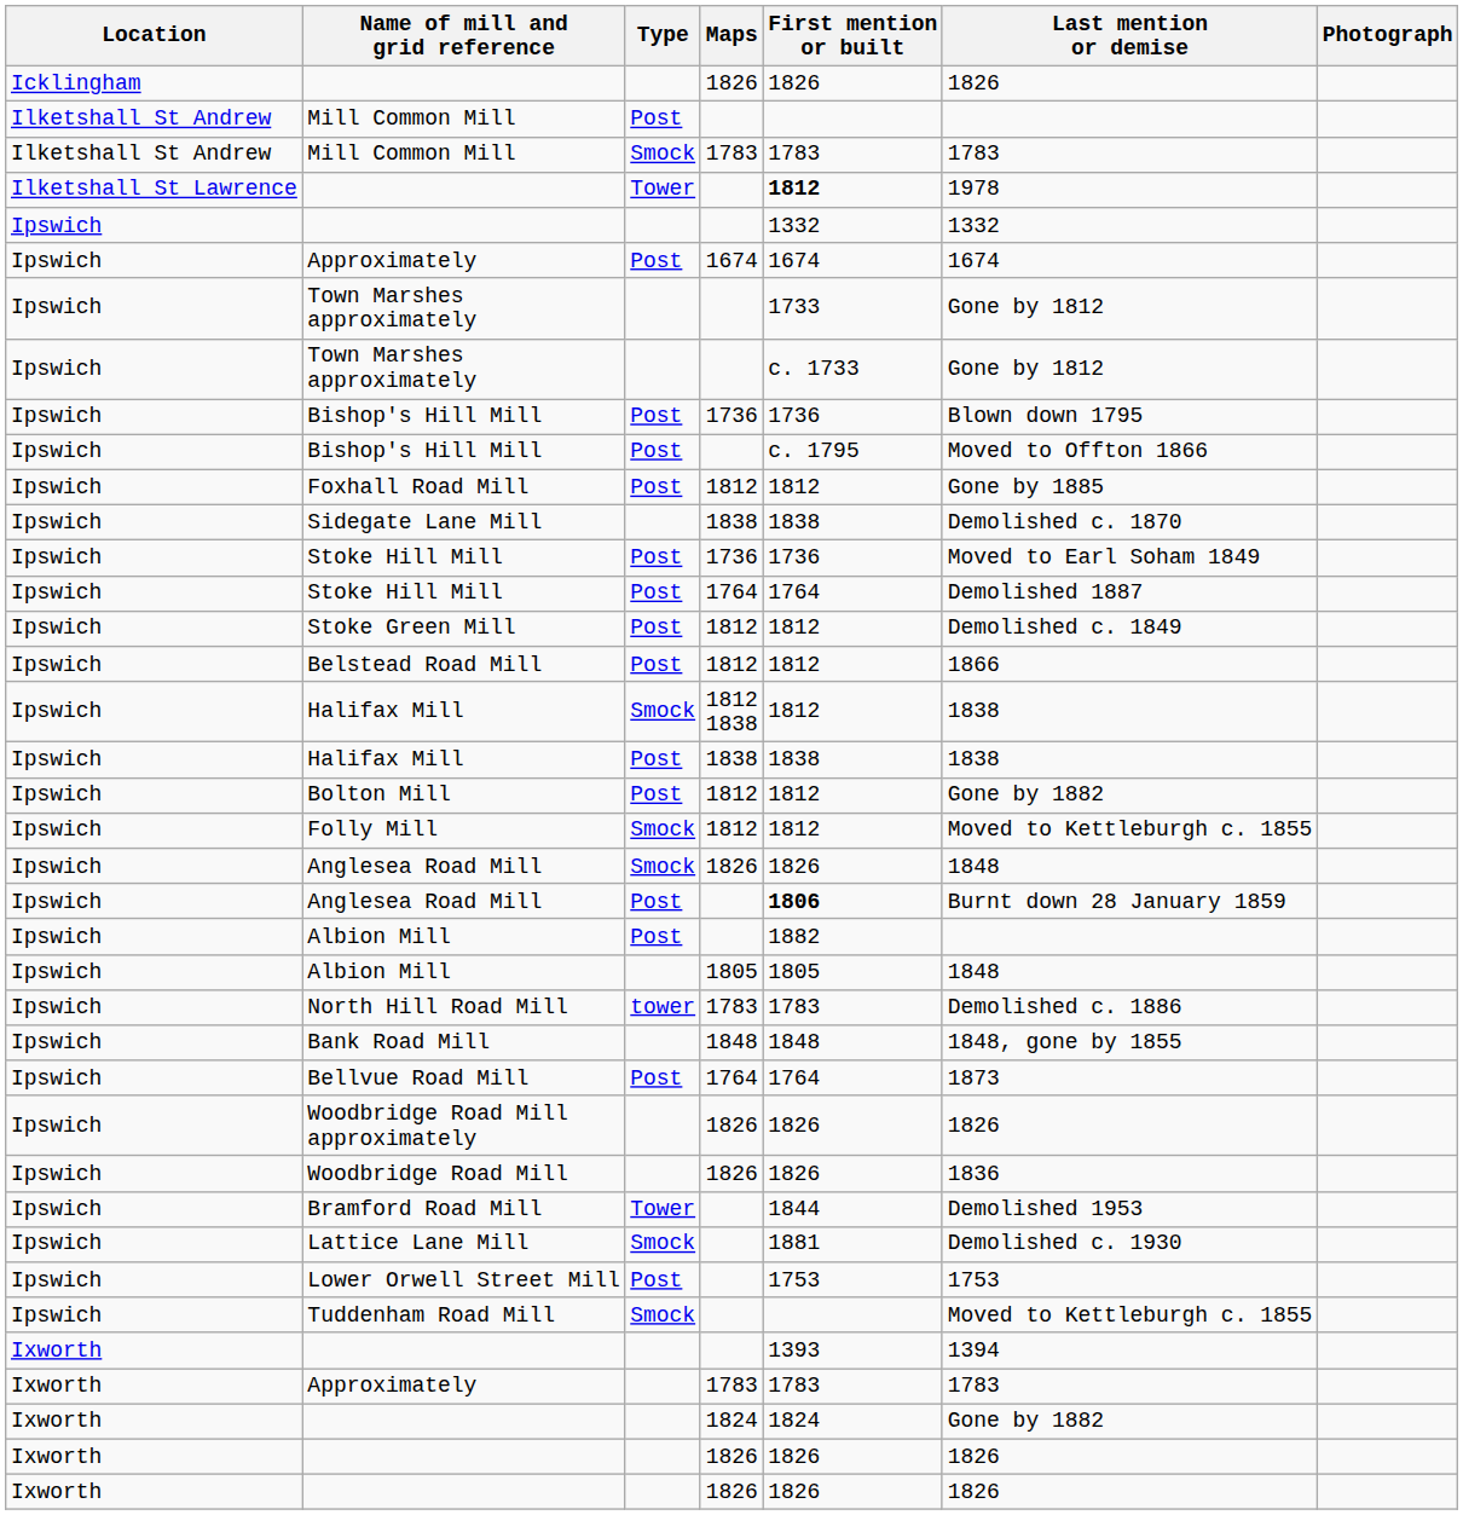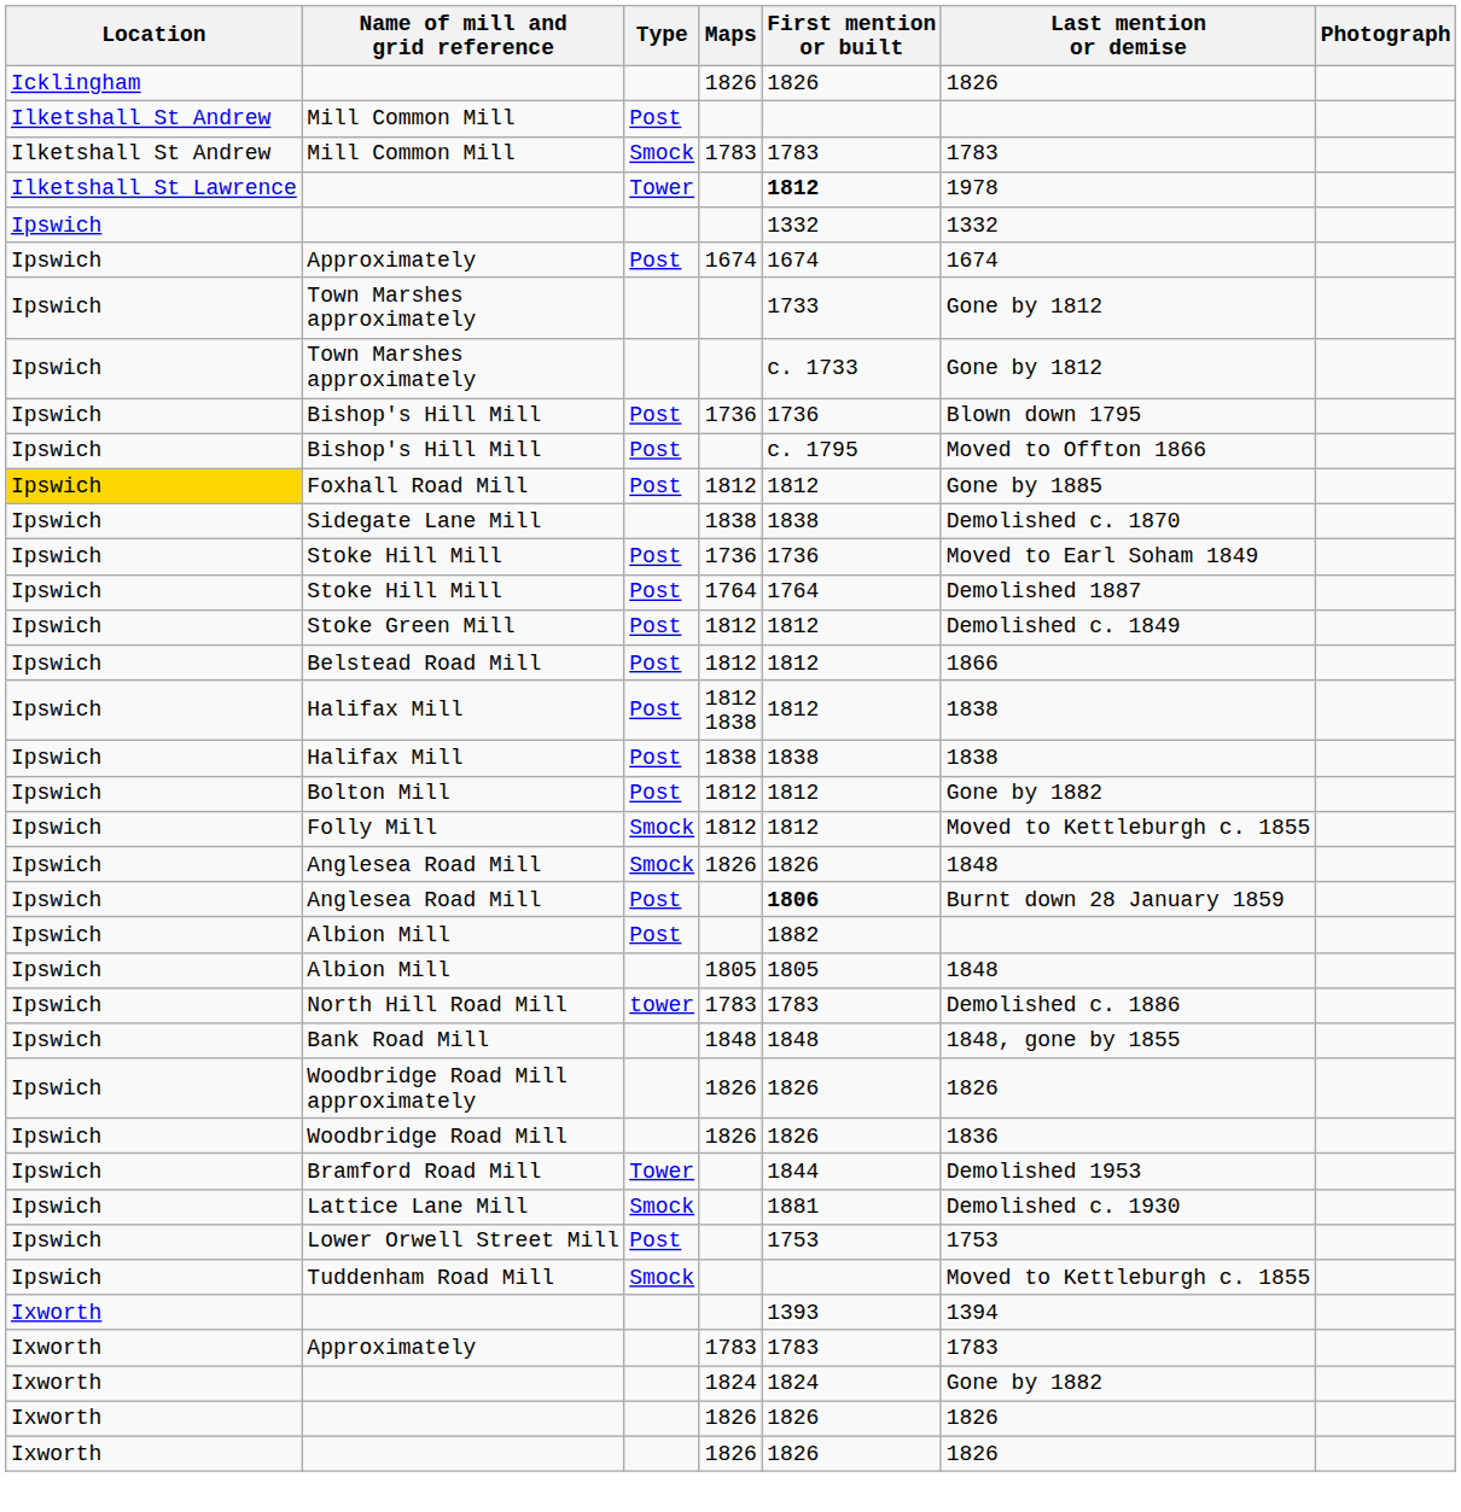Foxhall Road Mill | Location: no background -> gold background
Halifax Mill / 1812 1838 | Type: Smock -> Post
- row: Ipswich | Bellvue Road Mill | Post | 1764 | 1764 | 1873
